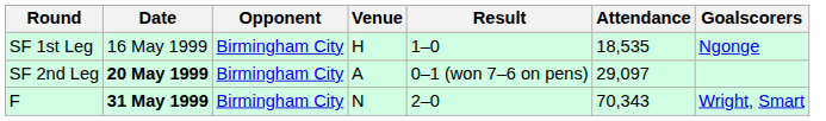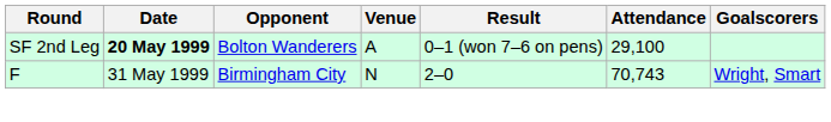- row: SF 1st Leg | 16 May 1999 | Birmingham City | H | 1–0 | 18,535 | Ngonge
SF 2nd Leg | Opponent: Birmingham City -> Bolton Wanderers
SF 2nd Leg | Attendance: 29,097 -> 29,100
F | Date: bold -> normal
F | Attendance: 70,343 -> 70,743
